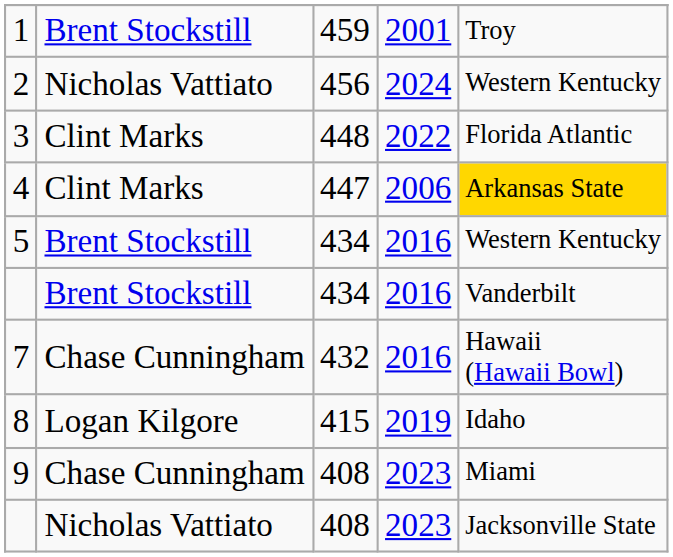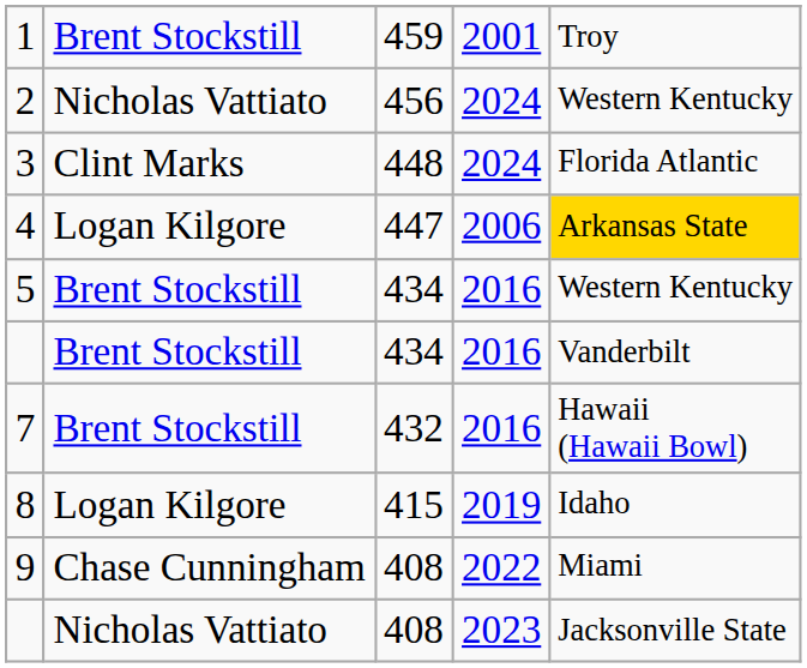3 | column 4: 2022 -> 2024
4 | column 2: Clint Marks -> Logan Kilgore
7 | column 2: Chase Cunningham -> Brent Stockstill
9 | column 4: 2023 -> 2022
